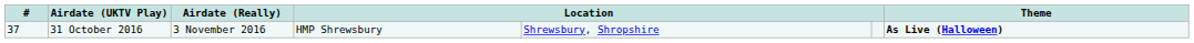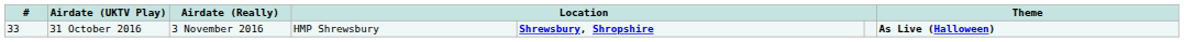31 October 2016 | #: 37 -> 33
31 October 2016 | column 5: normal -> bold
